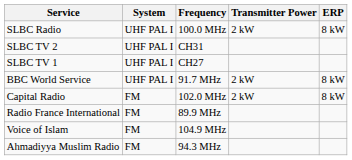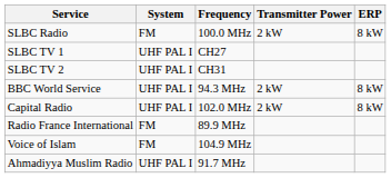SLBC Radio | System: UHF PAL I -> FM
rows swapped: SLBC TV 1 <-> SLBC TV 2
BBC World Service | Frequency: 91.7 MHz -> 94.3 MHz
Capital Radio | System: FM -> UHF PAL I
Ahmadiyya Muslim Radio | System: FM -> UHF PAL I
Ahmadiyya Muslim Radio | Frequency: 94.3 MHz -> 91.7 MHz
